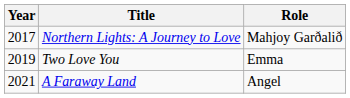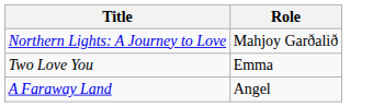- column: Year | 2017 | 2019 | 2021
